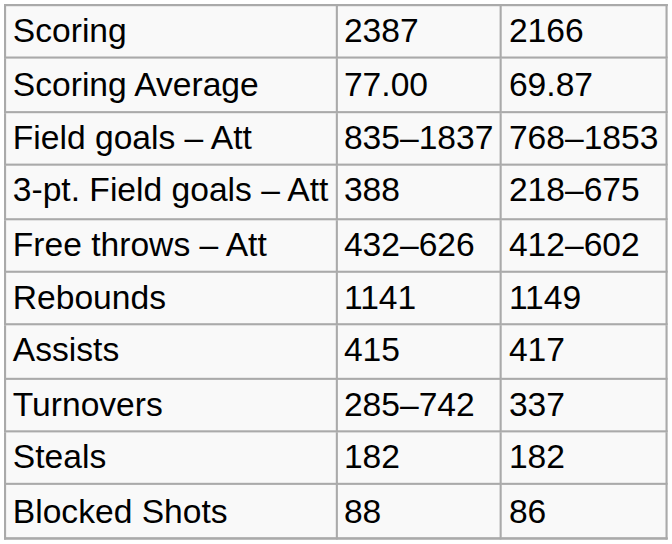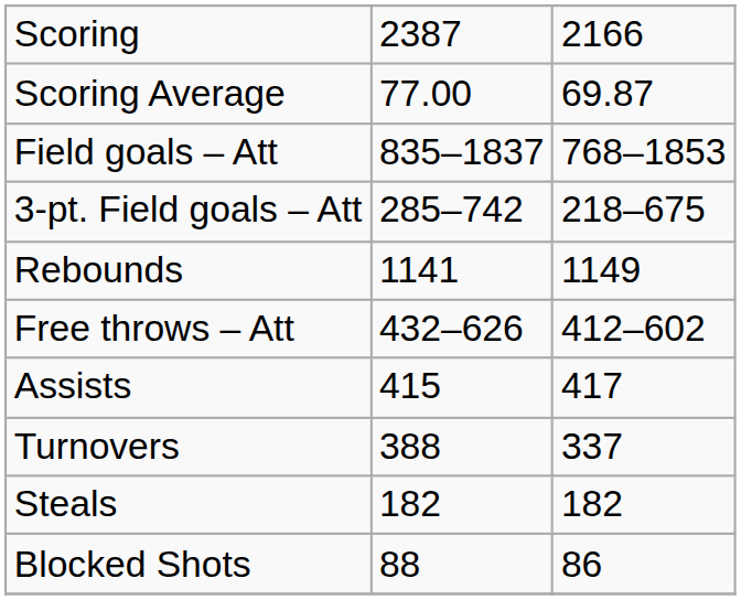3-pt. Field goals – Att | column 2: 388 -> 285–742
rows swapped: Free throws – Att <-> Rebounds
Turnovers | column 2: 285–742 -> 388
